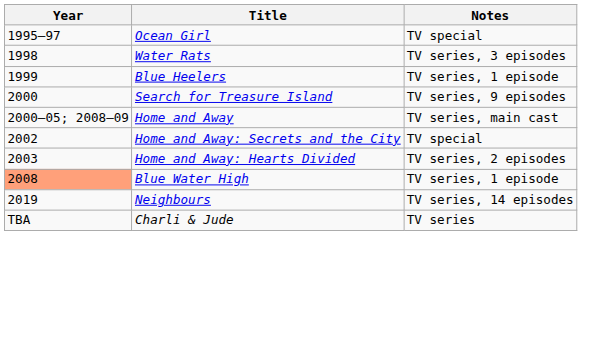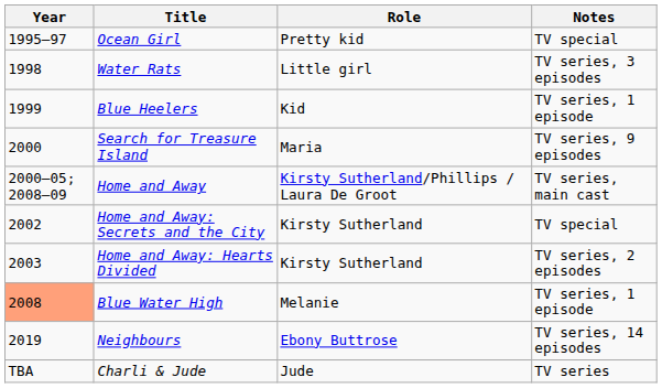+ column: Role | Pretty kid | Little girl | Kid | Maria | Kirsty Sutherland/Phillips / Laura De Groot | Kirsty Sutherland | Kirsty Sutherland | Melanie | Ebony Buttrose | Jude
